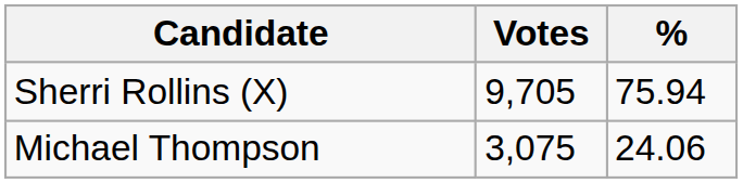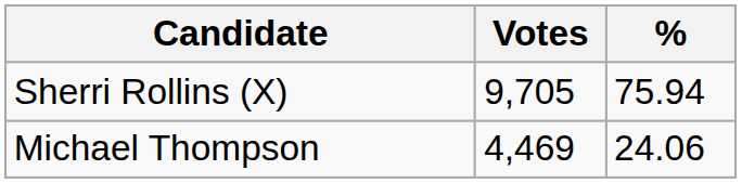Michael Thompson | Votes: 3,075 -> 4,469
